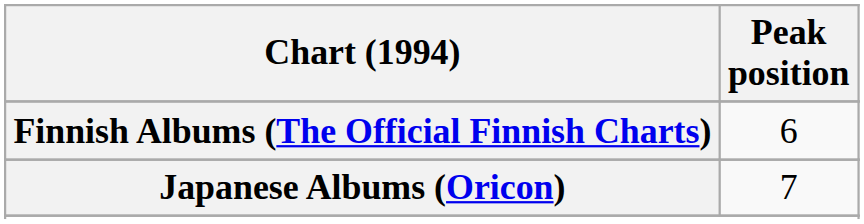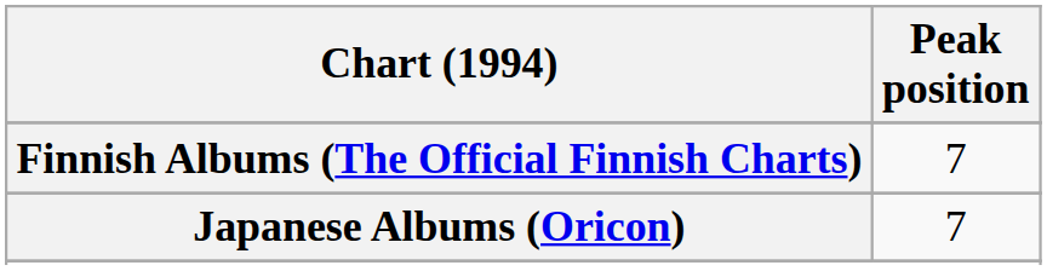Finnish Albums (The Official Finnish Charts) | Peak position: 6 -> 7
